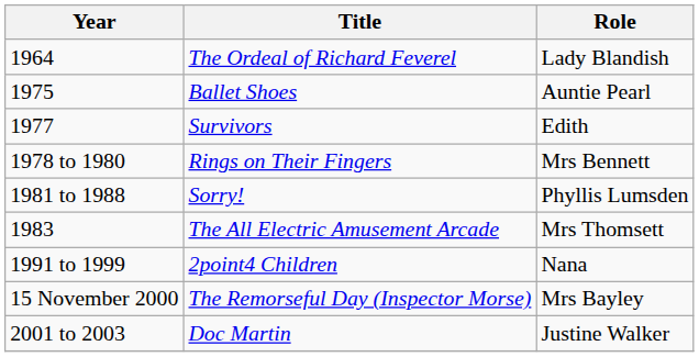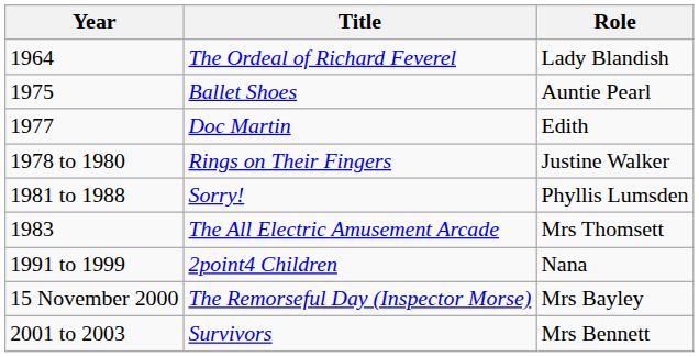1977 | Title: Survivors -> Doc Martin
1978 to 1980 | Role: Mrs Bennett -> Justine Walker
2001 to 2003 | Title: Doc Martin -> Survivors
2001 to 2003 | Role: Justine Walker -> Mrs Bennett
